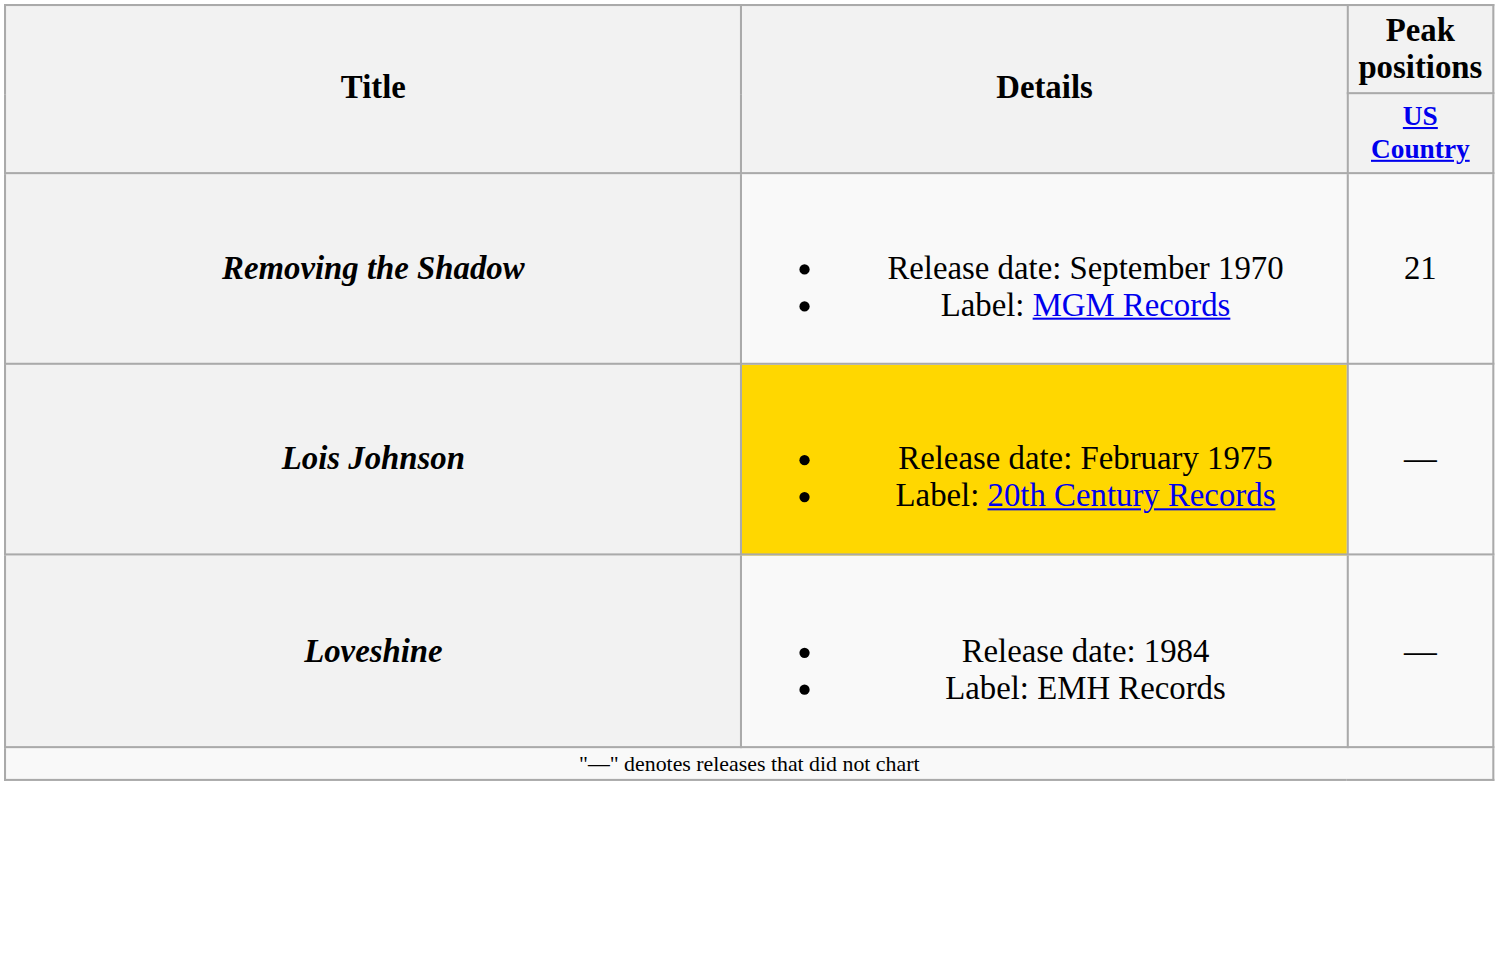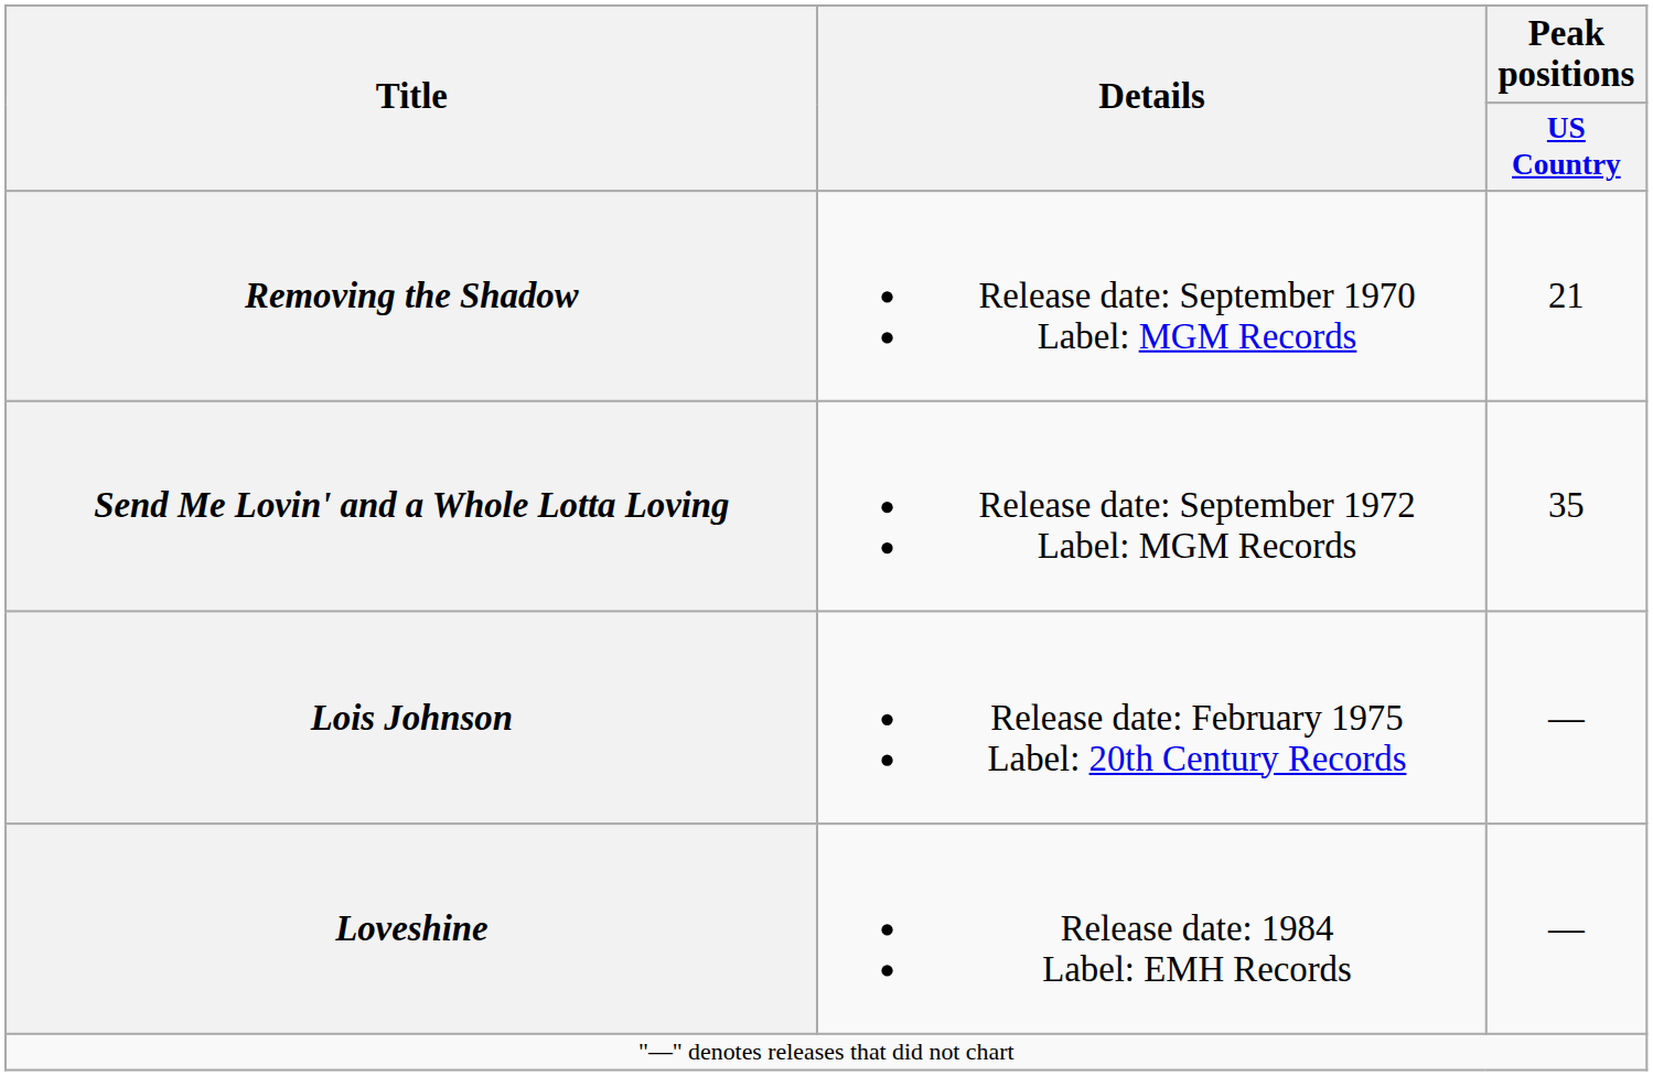+ row: Send Me Lovin' and a Whole Lotta Loving | Release date: September 1972 Label: MGM Records | 35
Lois Johnson | Details: gold background -> no background
